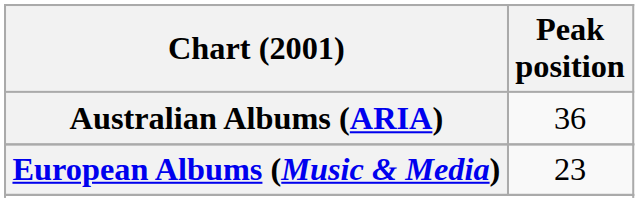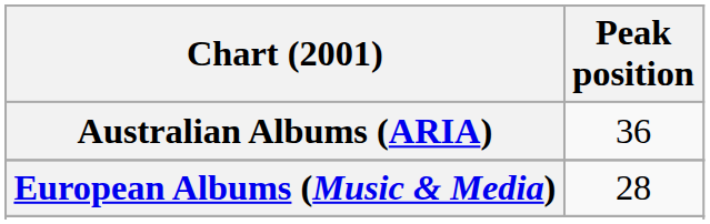European Albums (Music & Media) | Peak position: 23 -> 28
